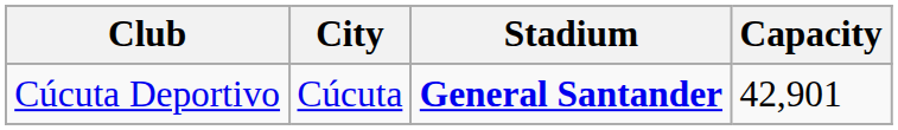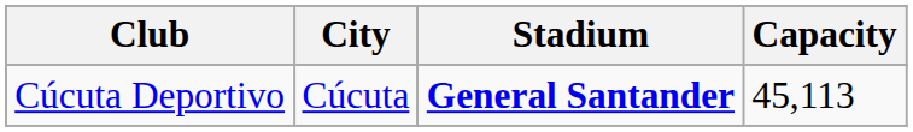Cúcuta Deportivo | Capacity: 42,901 -> 45,113
